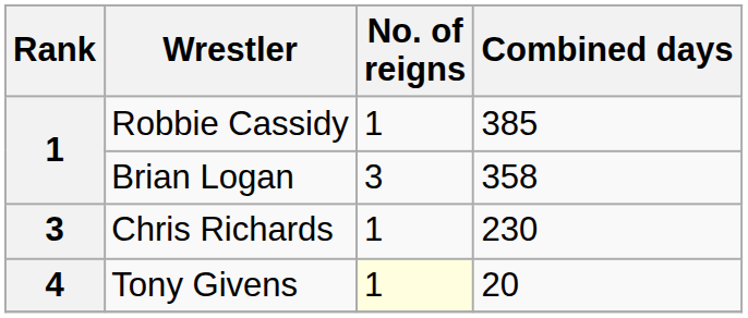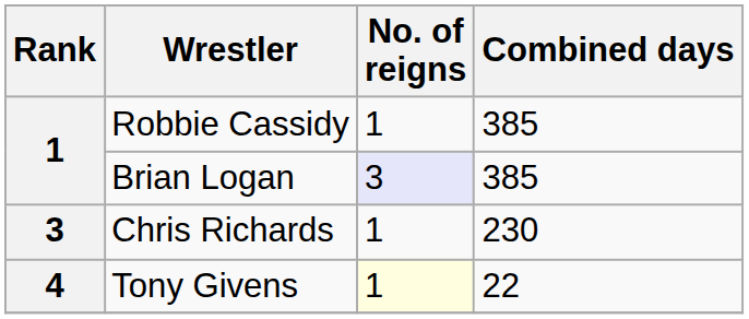Brian Logan | No. of reigns: no background -> lavender background
Brian Logan | Combined days: 358 -> 385
Tony Givens | Combined days: 20 -> 22
